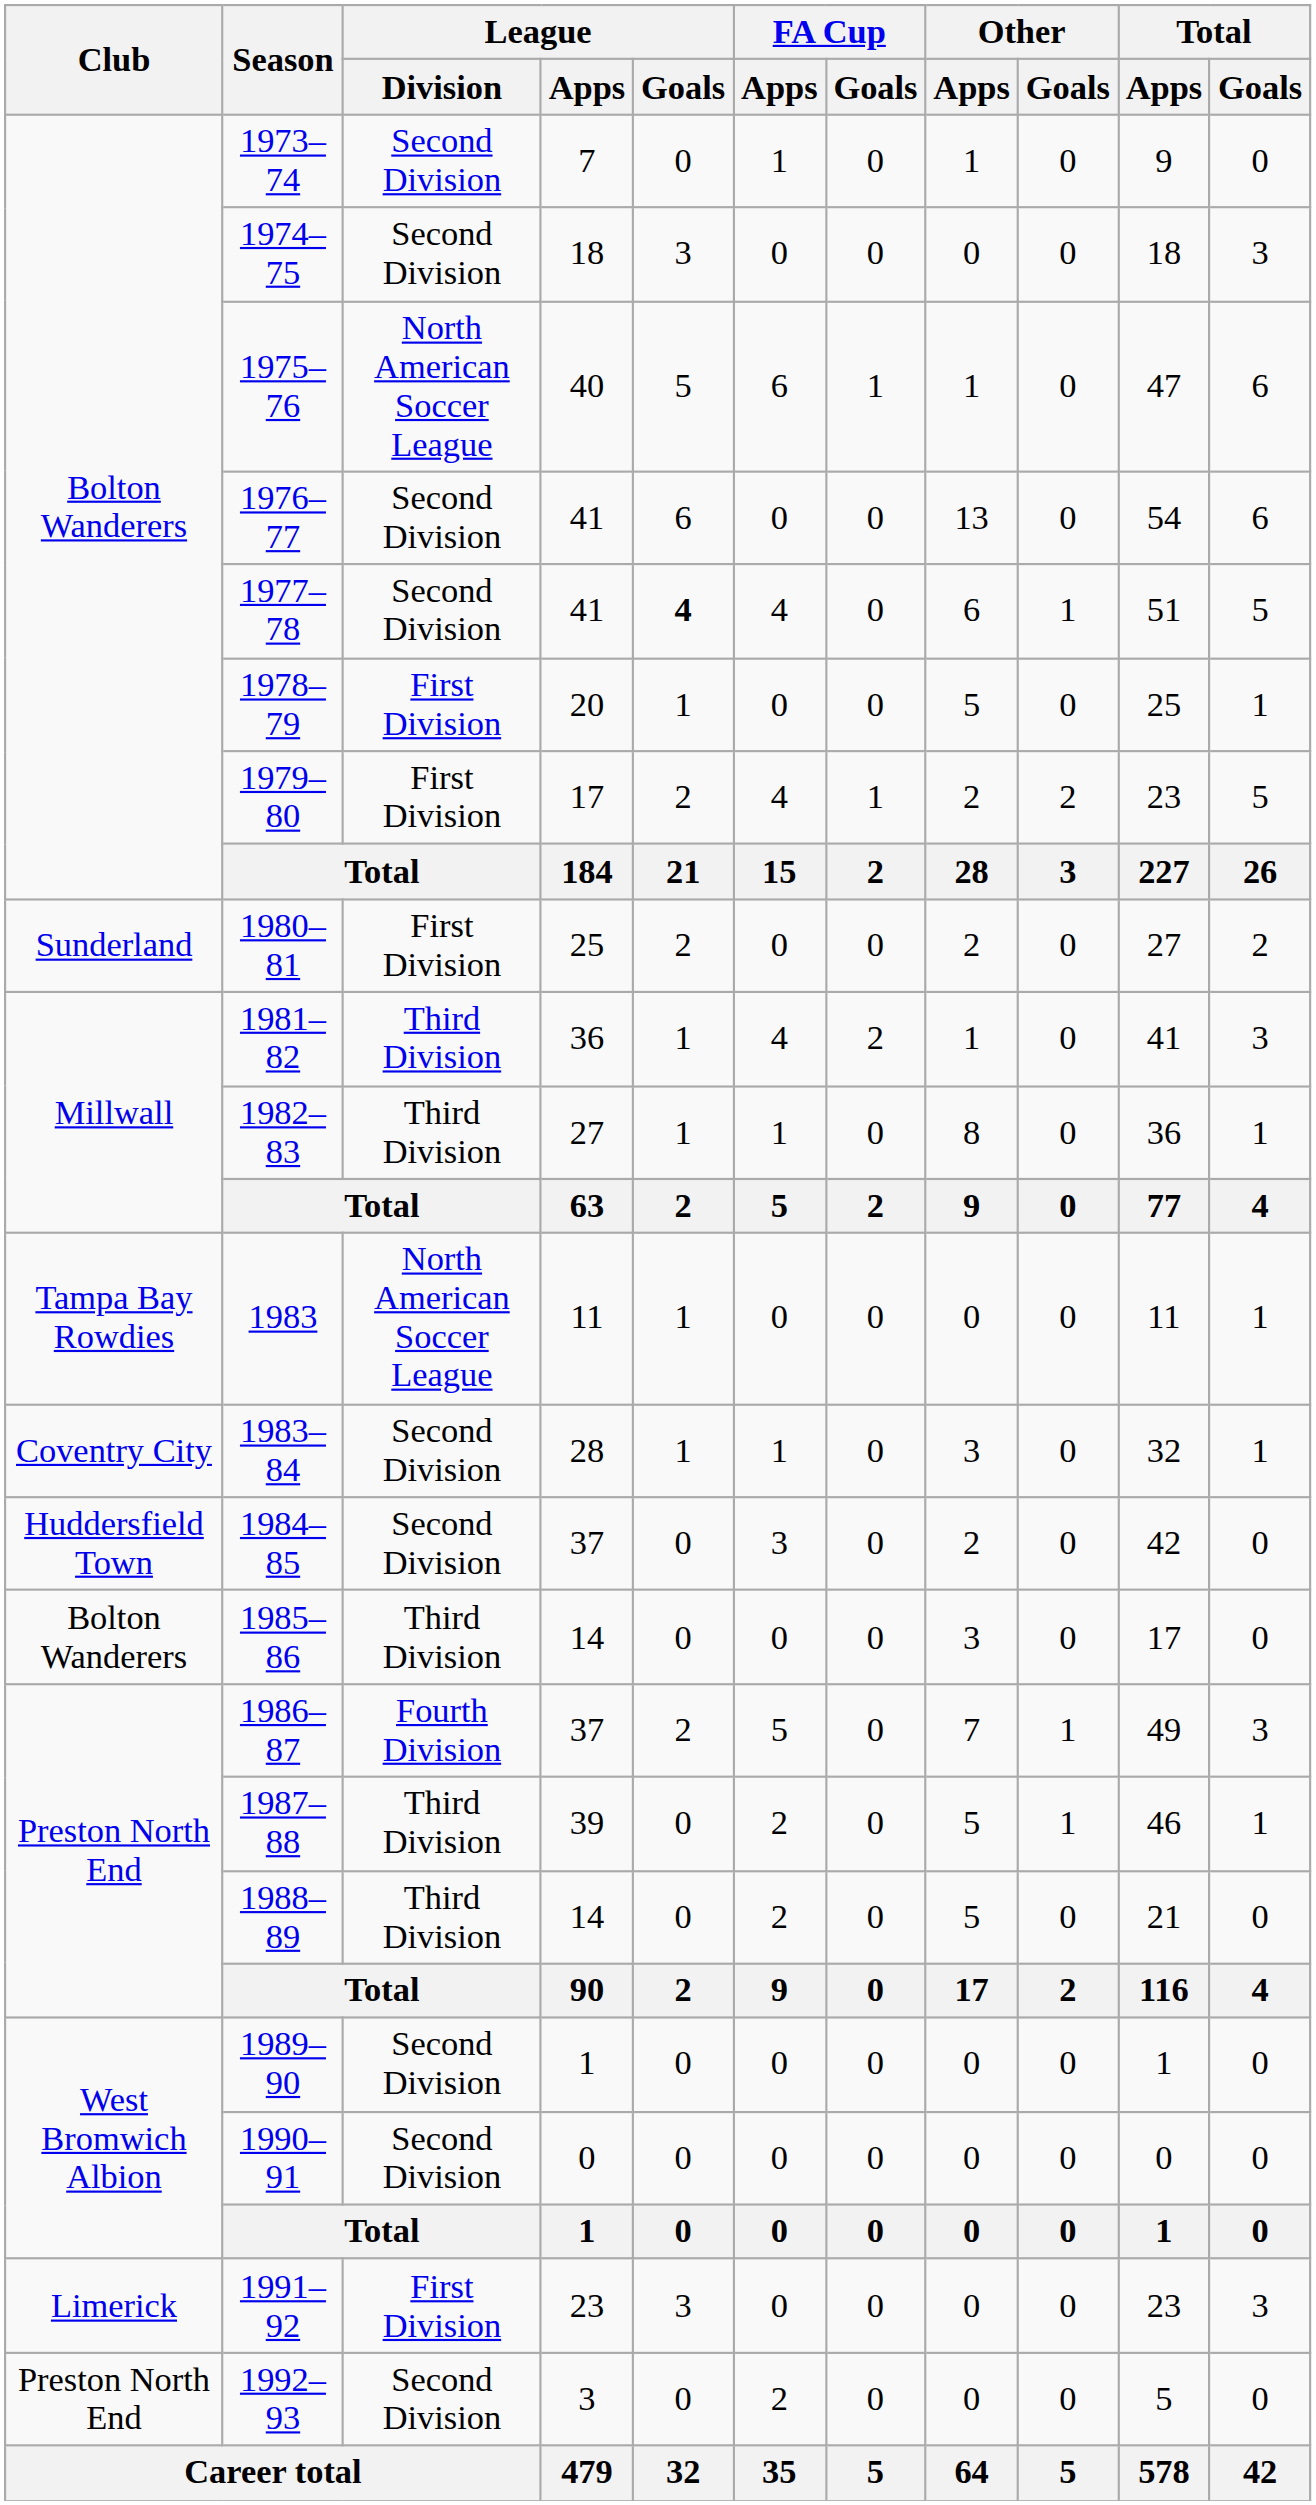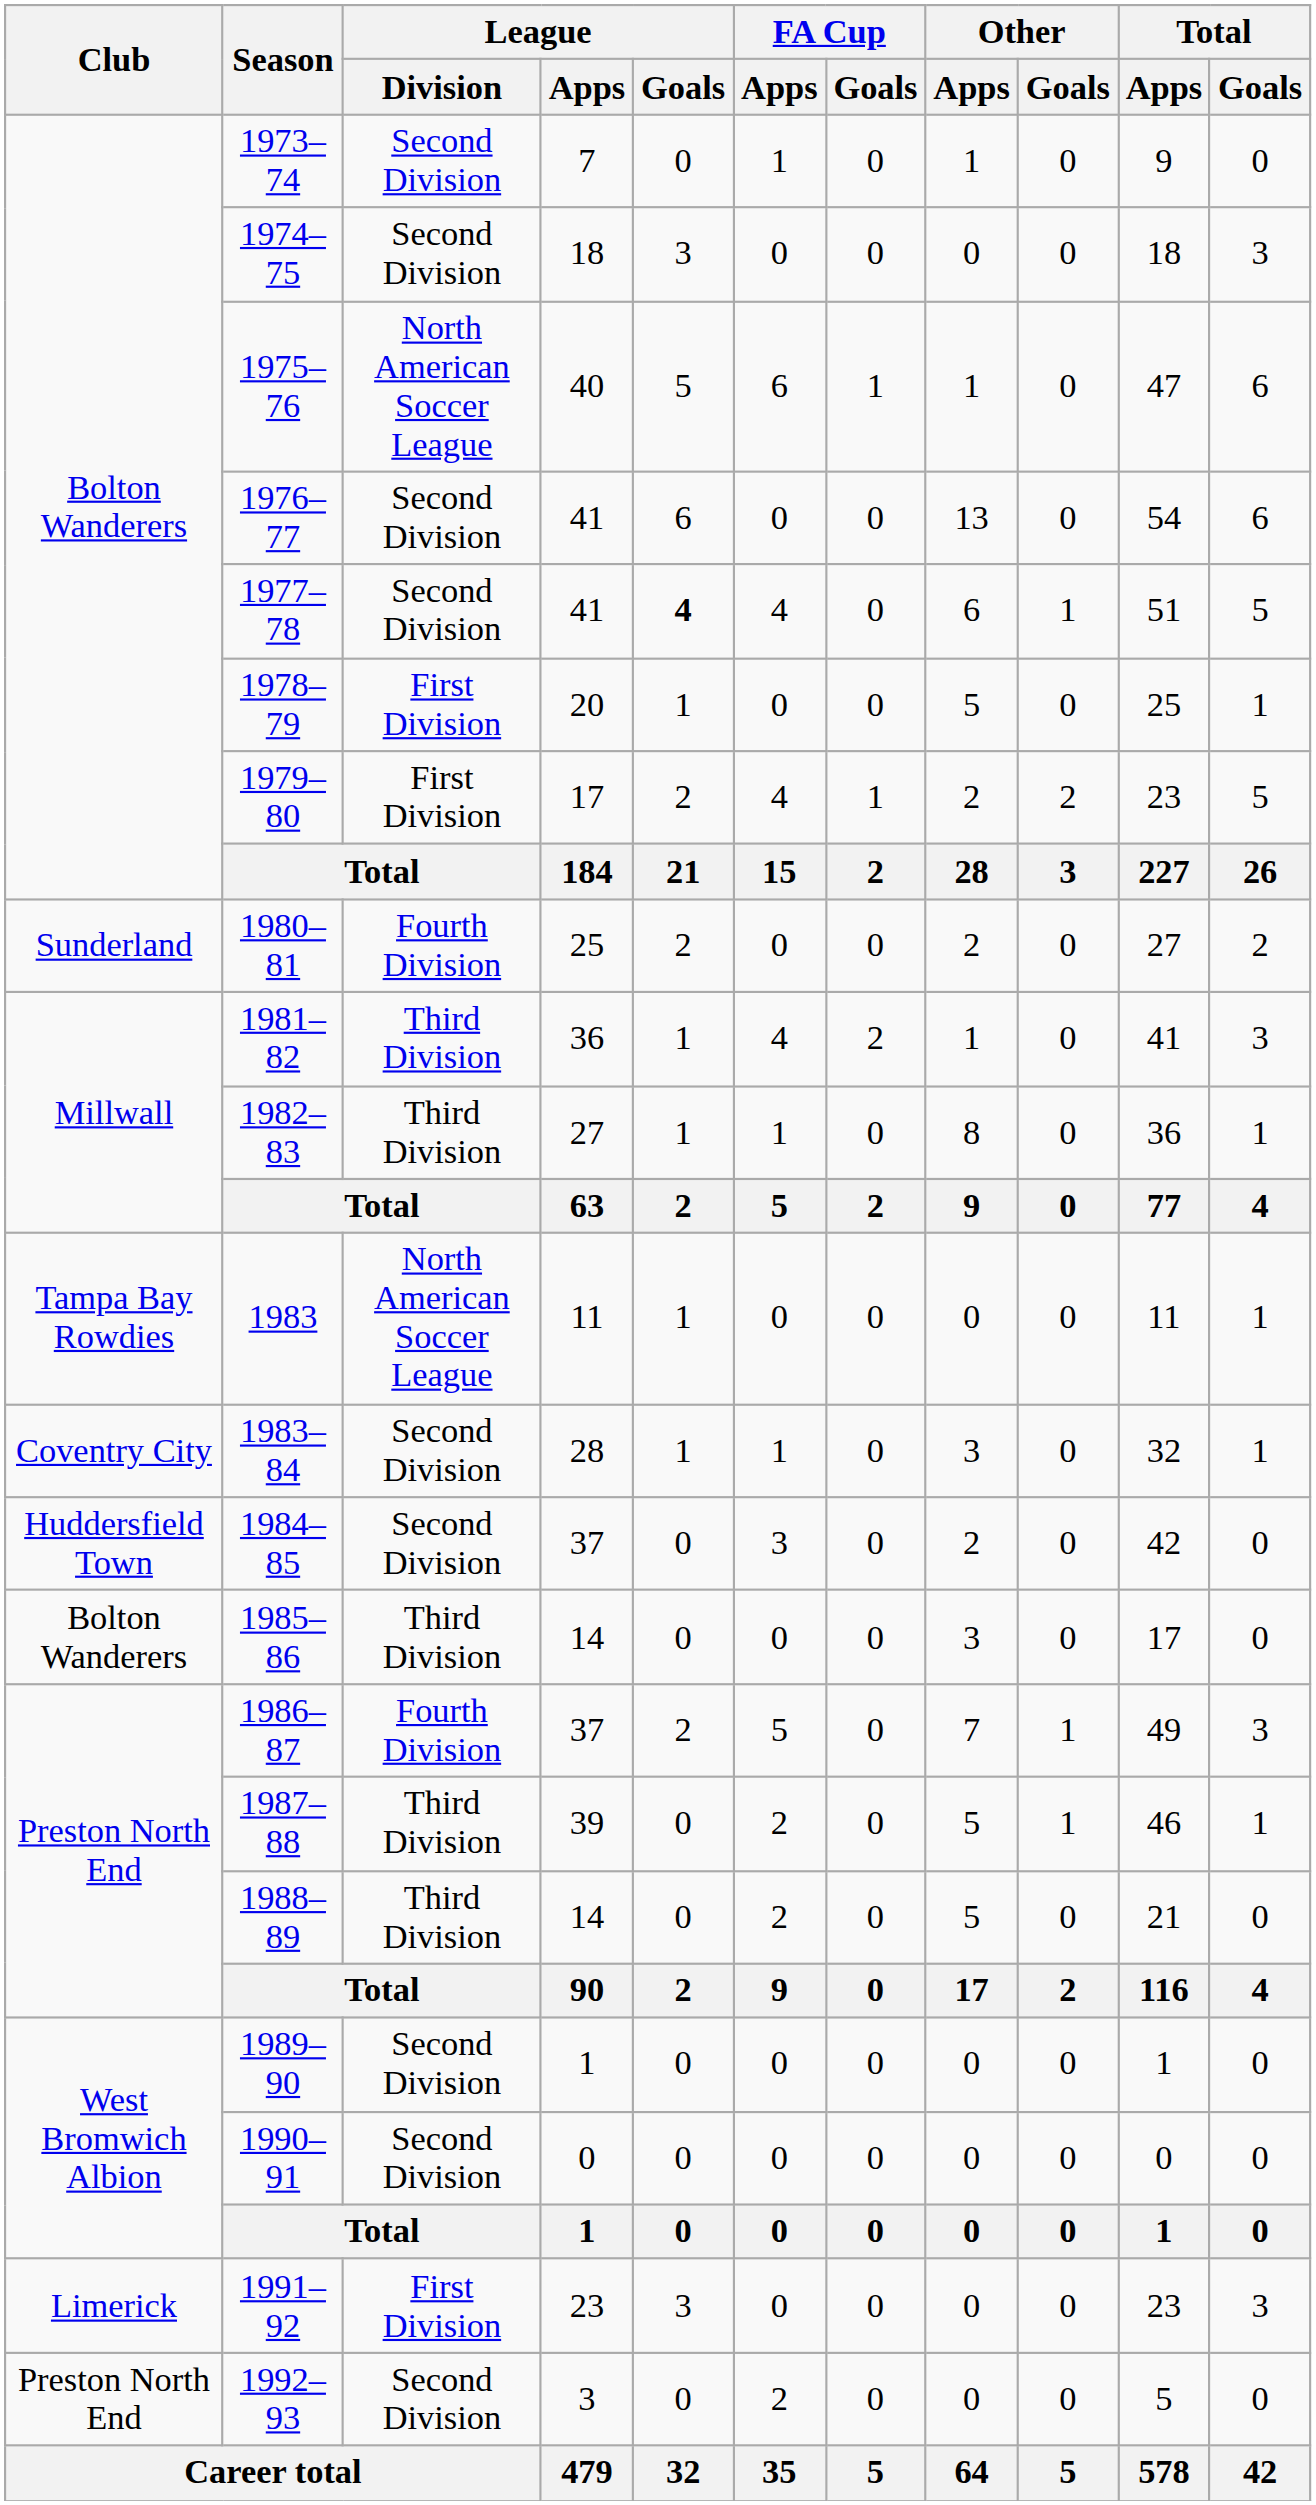1980–81 | League / Division: First Division -> Fourth Division
